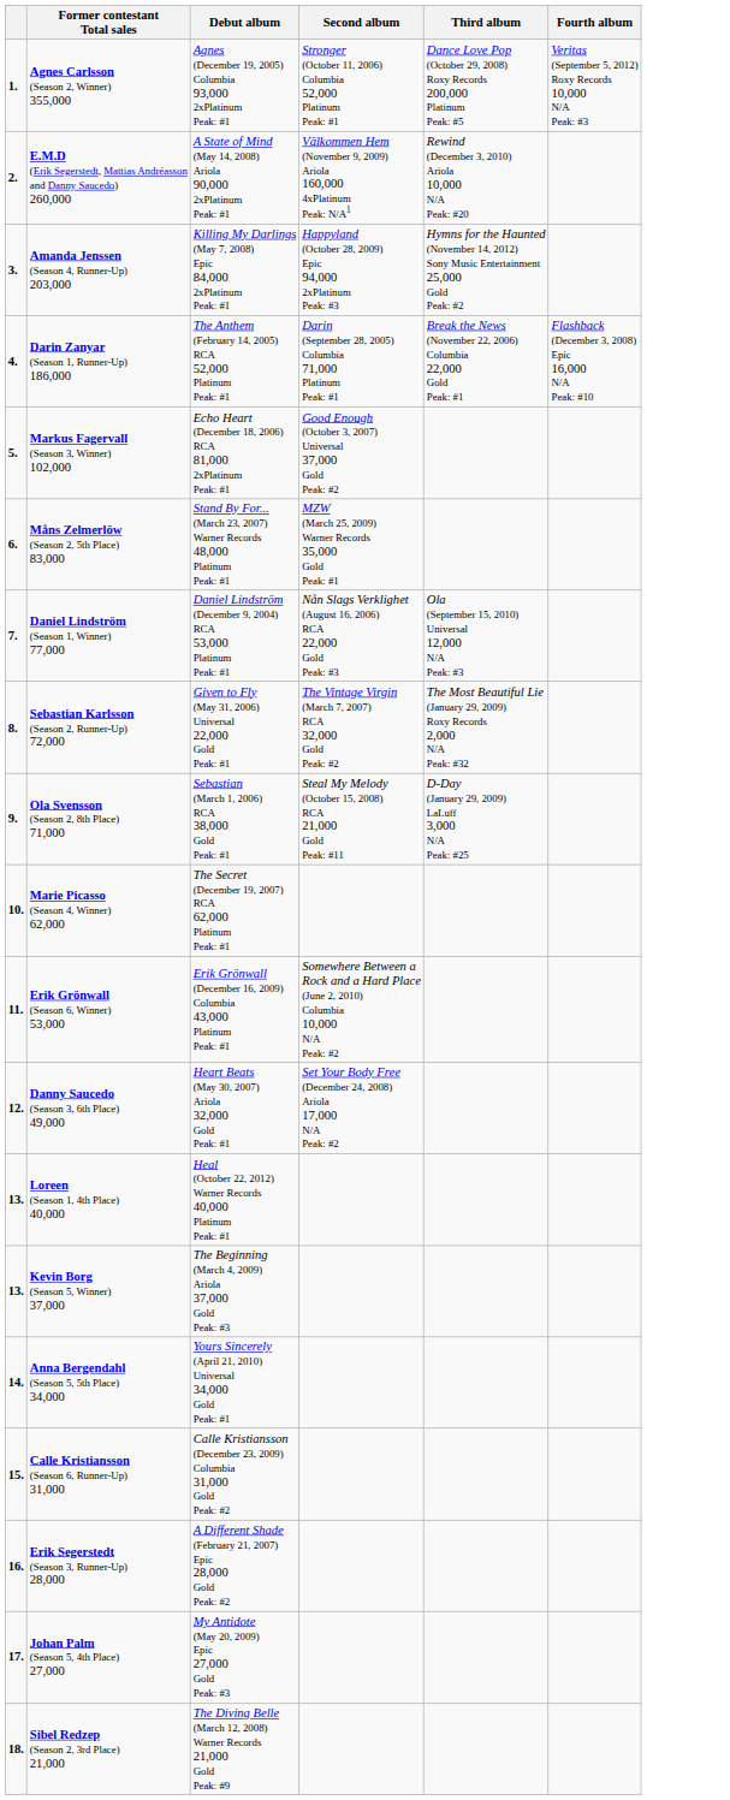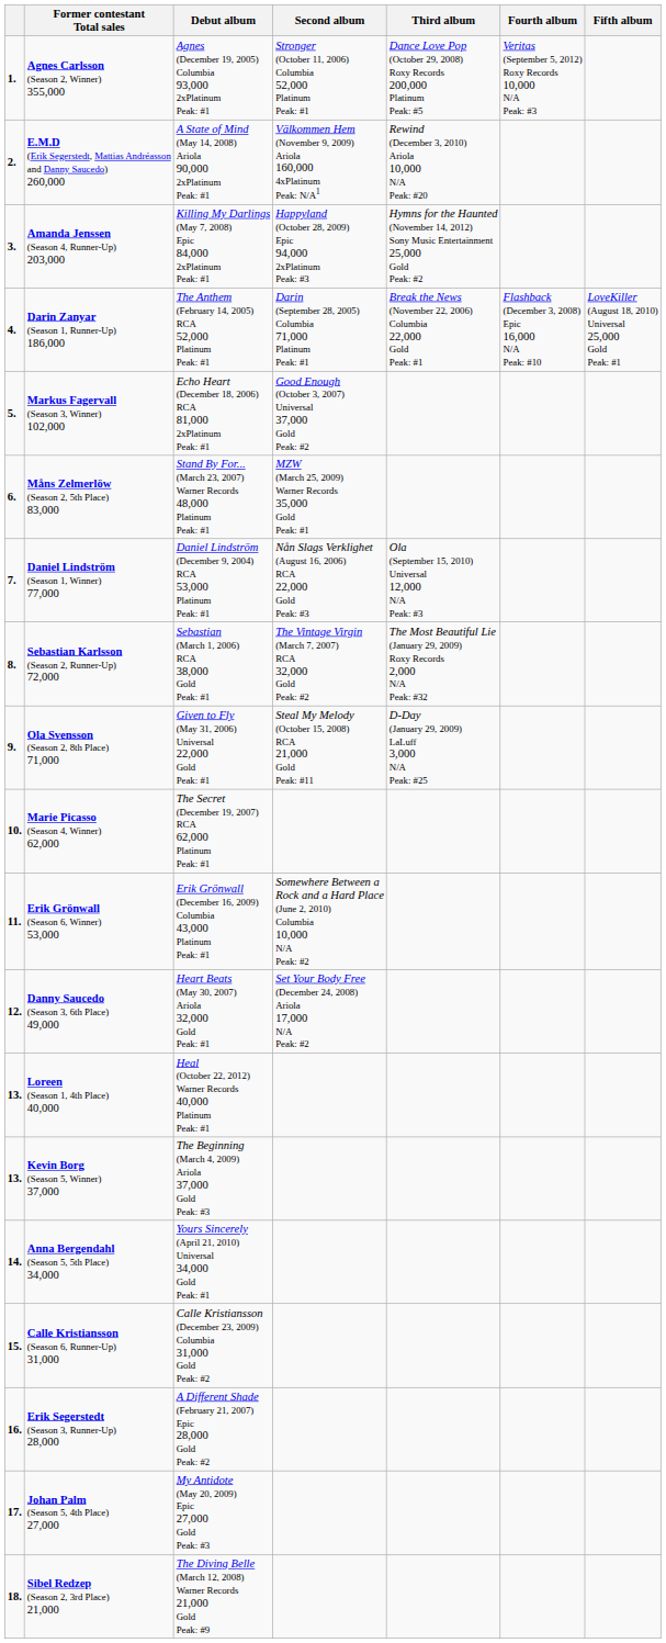+ column: Fifth album | LoveKiller (August 18, 2010) Universal 25,000 Gold Peak: #1
Sebastian Karlsson (Season 2, Runner-Up) 72,000 | Debut album: Given to Fly (May 31, 2006) Universal 22,000 Gold Peak: #1 -> Sebastian (March 1, 2006) RCA 38,000 Gold Peak: #1
Ola Svensson (Season 2, 8th Place) 71,000 | Debut album: Sebastian (March 1, 2006) RCA 38,000 Gold Peak: #1 -> Given to Fly (May 31, 2006) Universal 22,000 Gold Peak: #1
